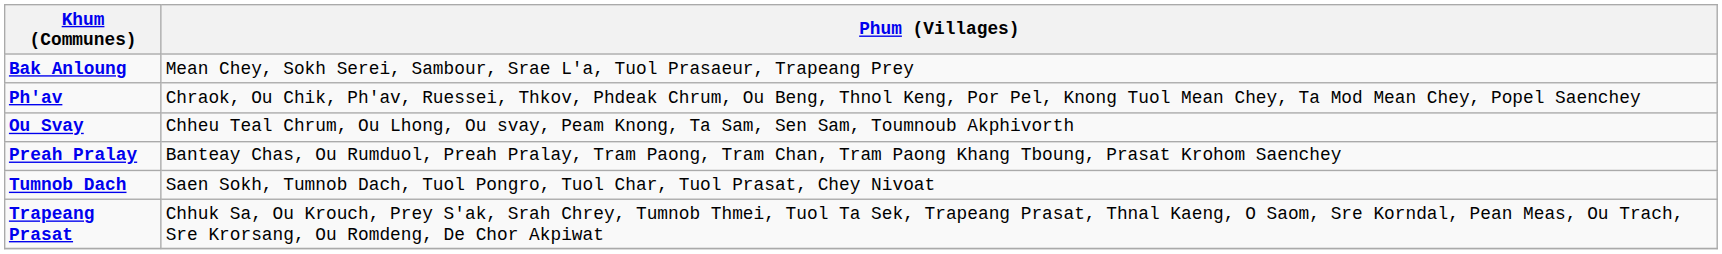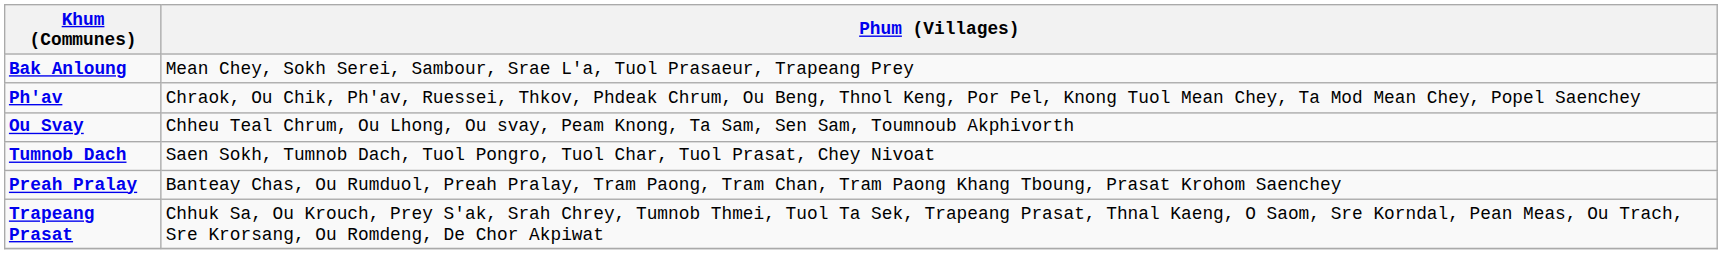rows swapped: Preah Pralay <-> Tumnob Dach
